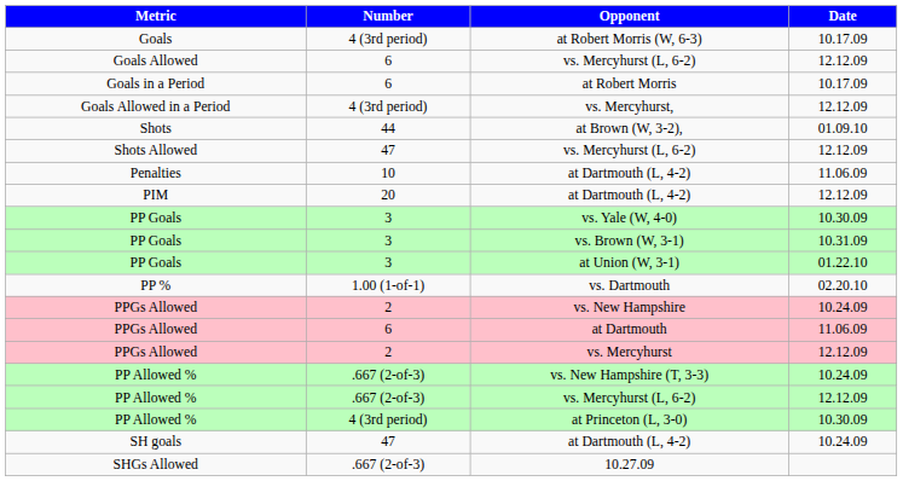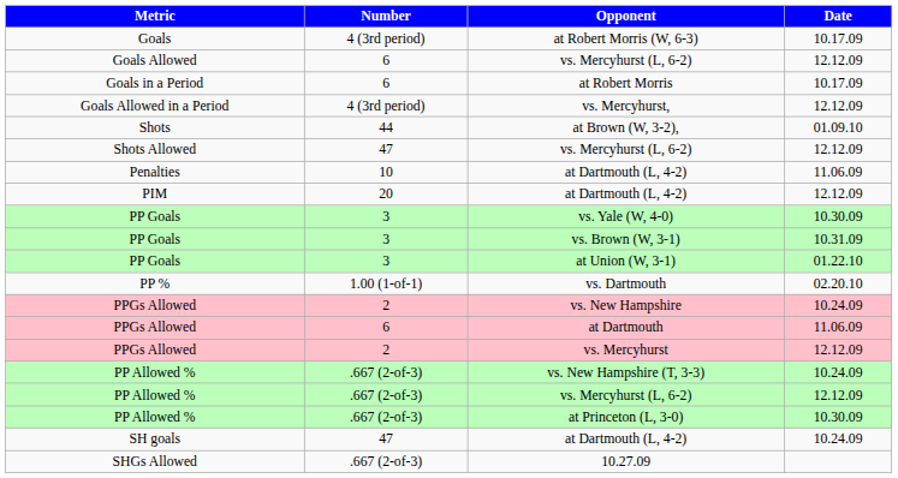at Princeton (L, 3-0) | Number: 4 (3rd period) -> .667 (2-of-3)
